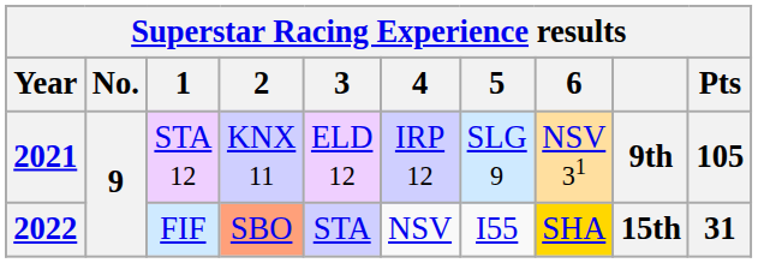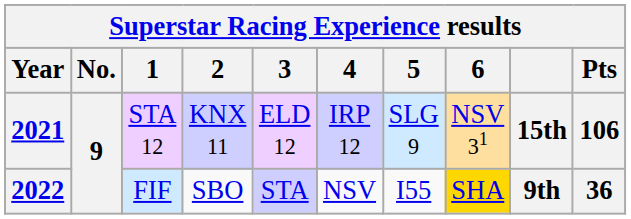2021 | column 9: 9th -> 15th
2021 | Pts: 105 -> 106
2022 | 2: lightsalmon background -> no background
2022 | column 9: 15th -> 9th
2022 | Pts: 31 -> 36
